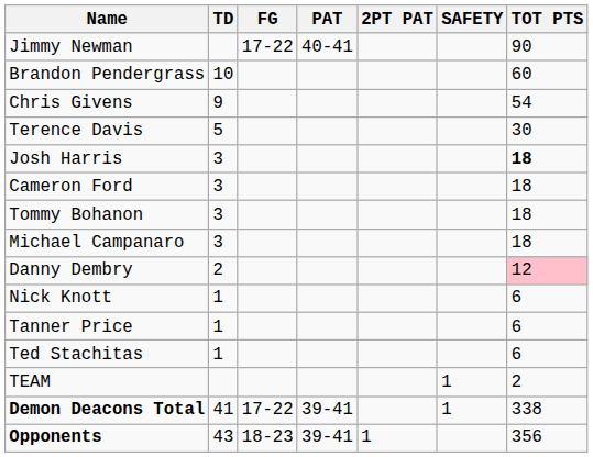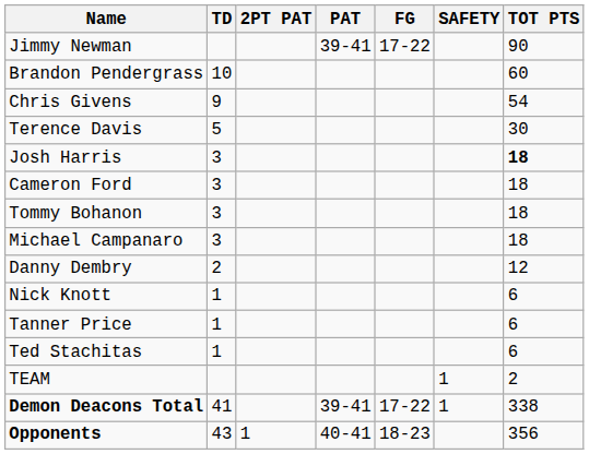columns swapped: FG <-> 2PT PAT
Jimmy Newman | PAT: 40-41 -> 39-41
Danny Dembry | TOT PTS: pink background -> no background
Opponents | PAT: 39-41 -> 40-41
